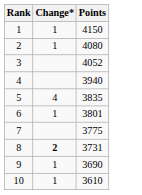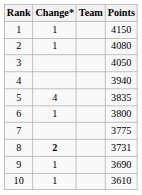+ column: Team
3 | Points: 4052 -> 4050
6 | Points: 3801 -> 3800
